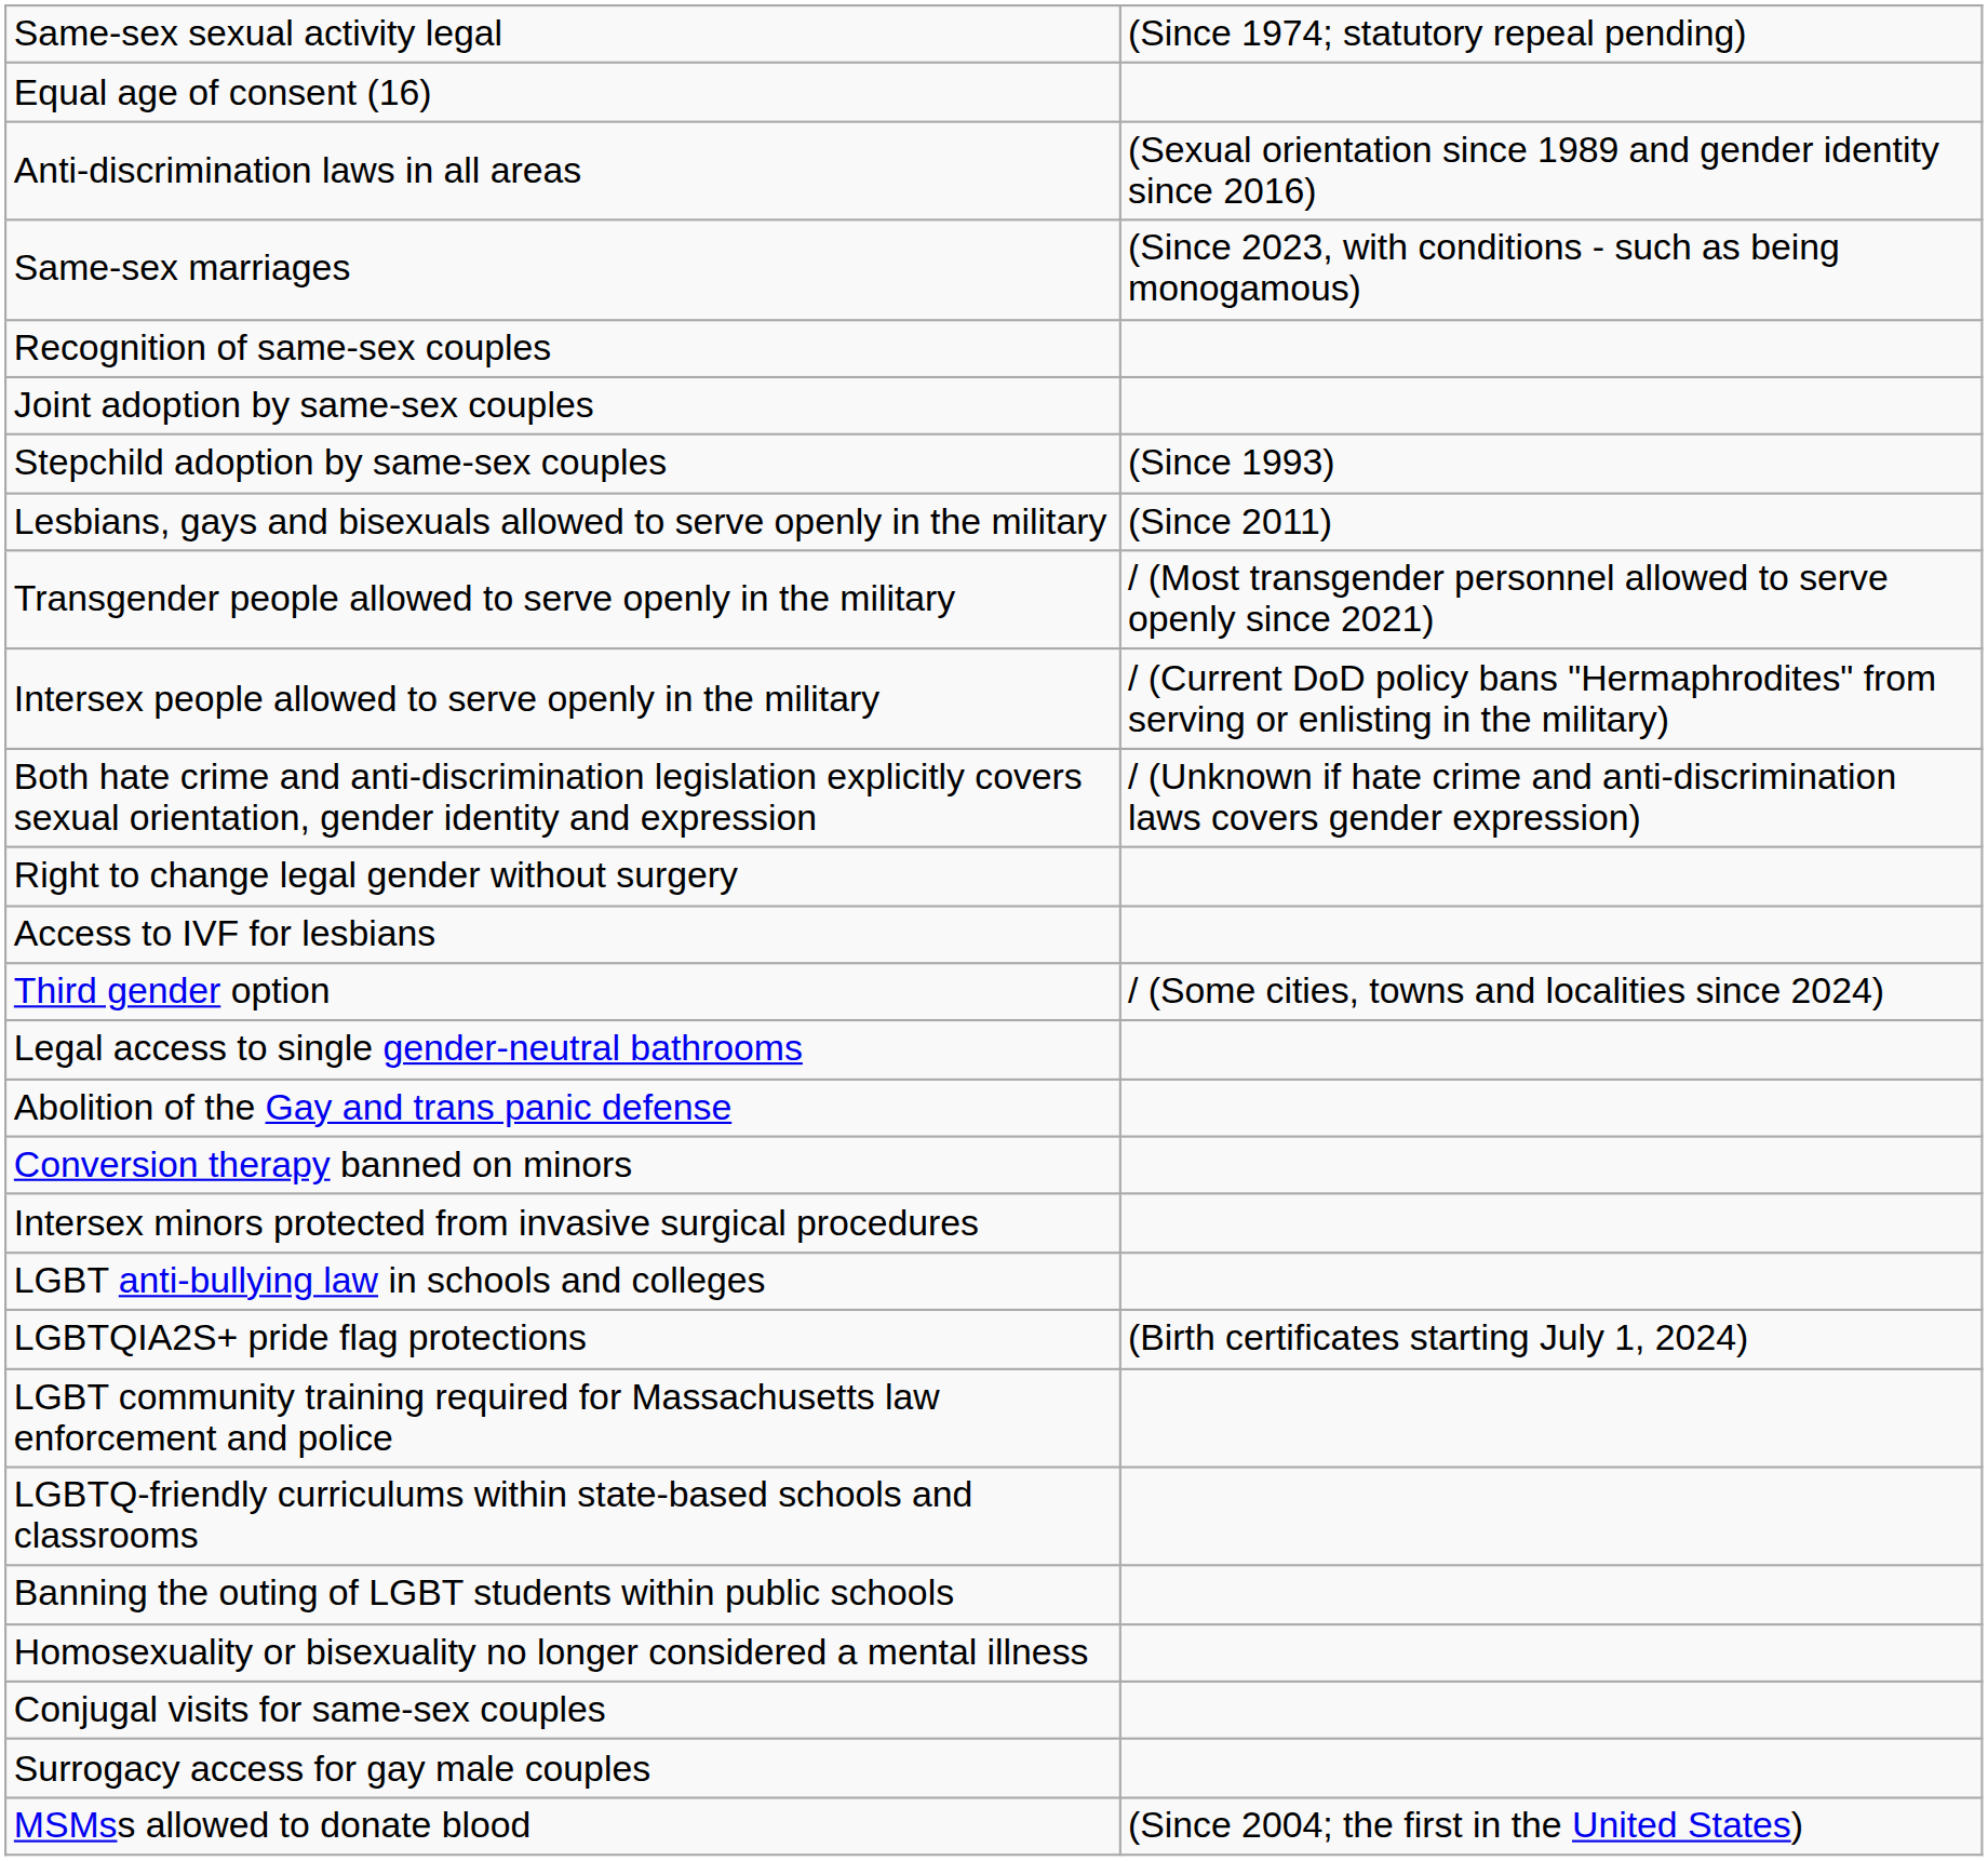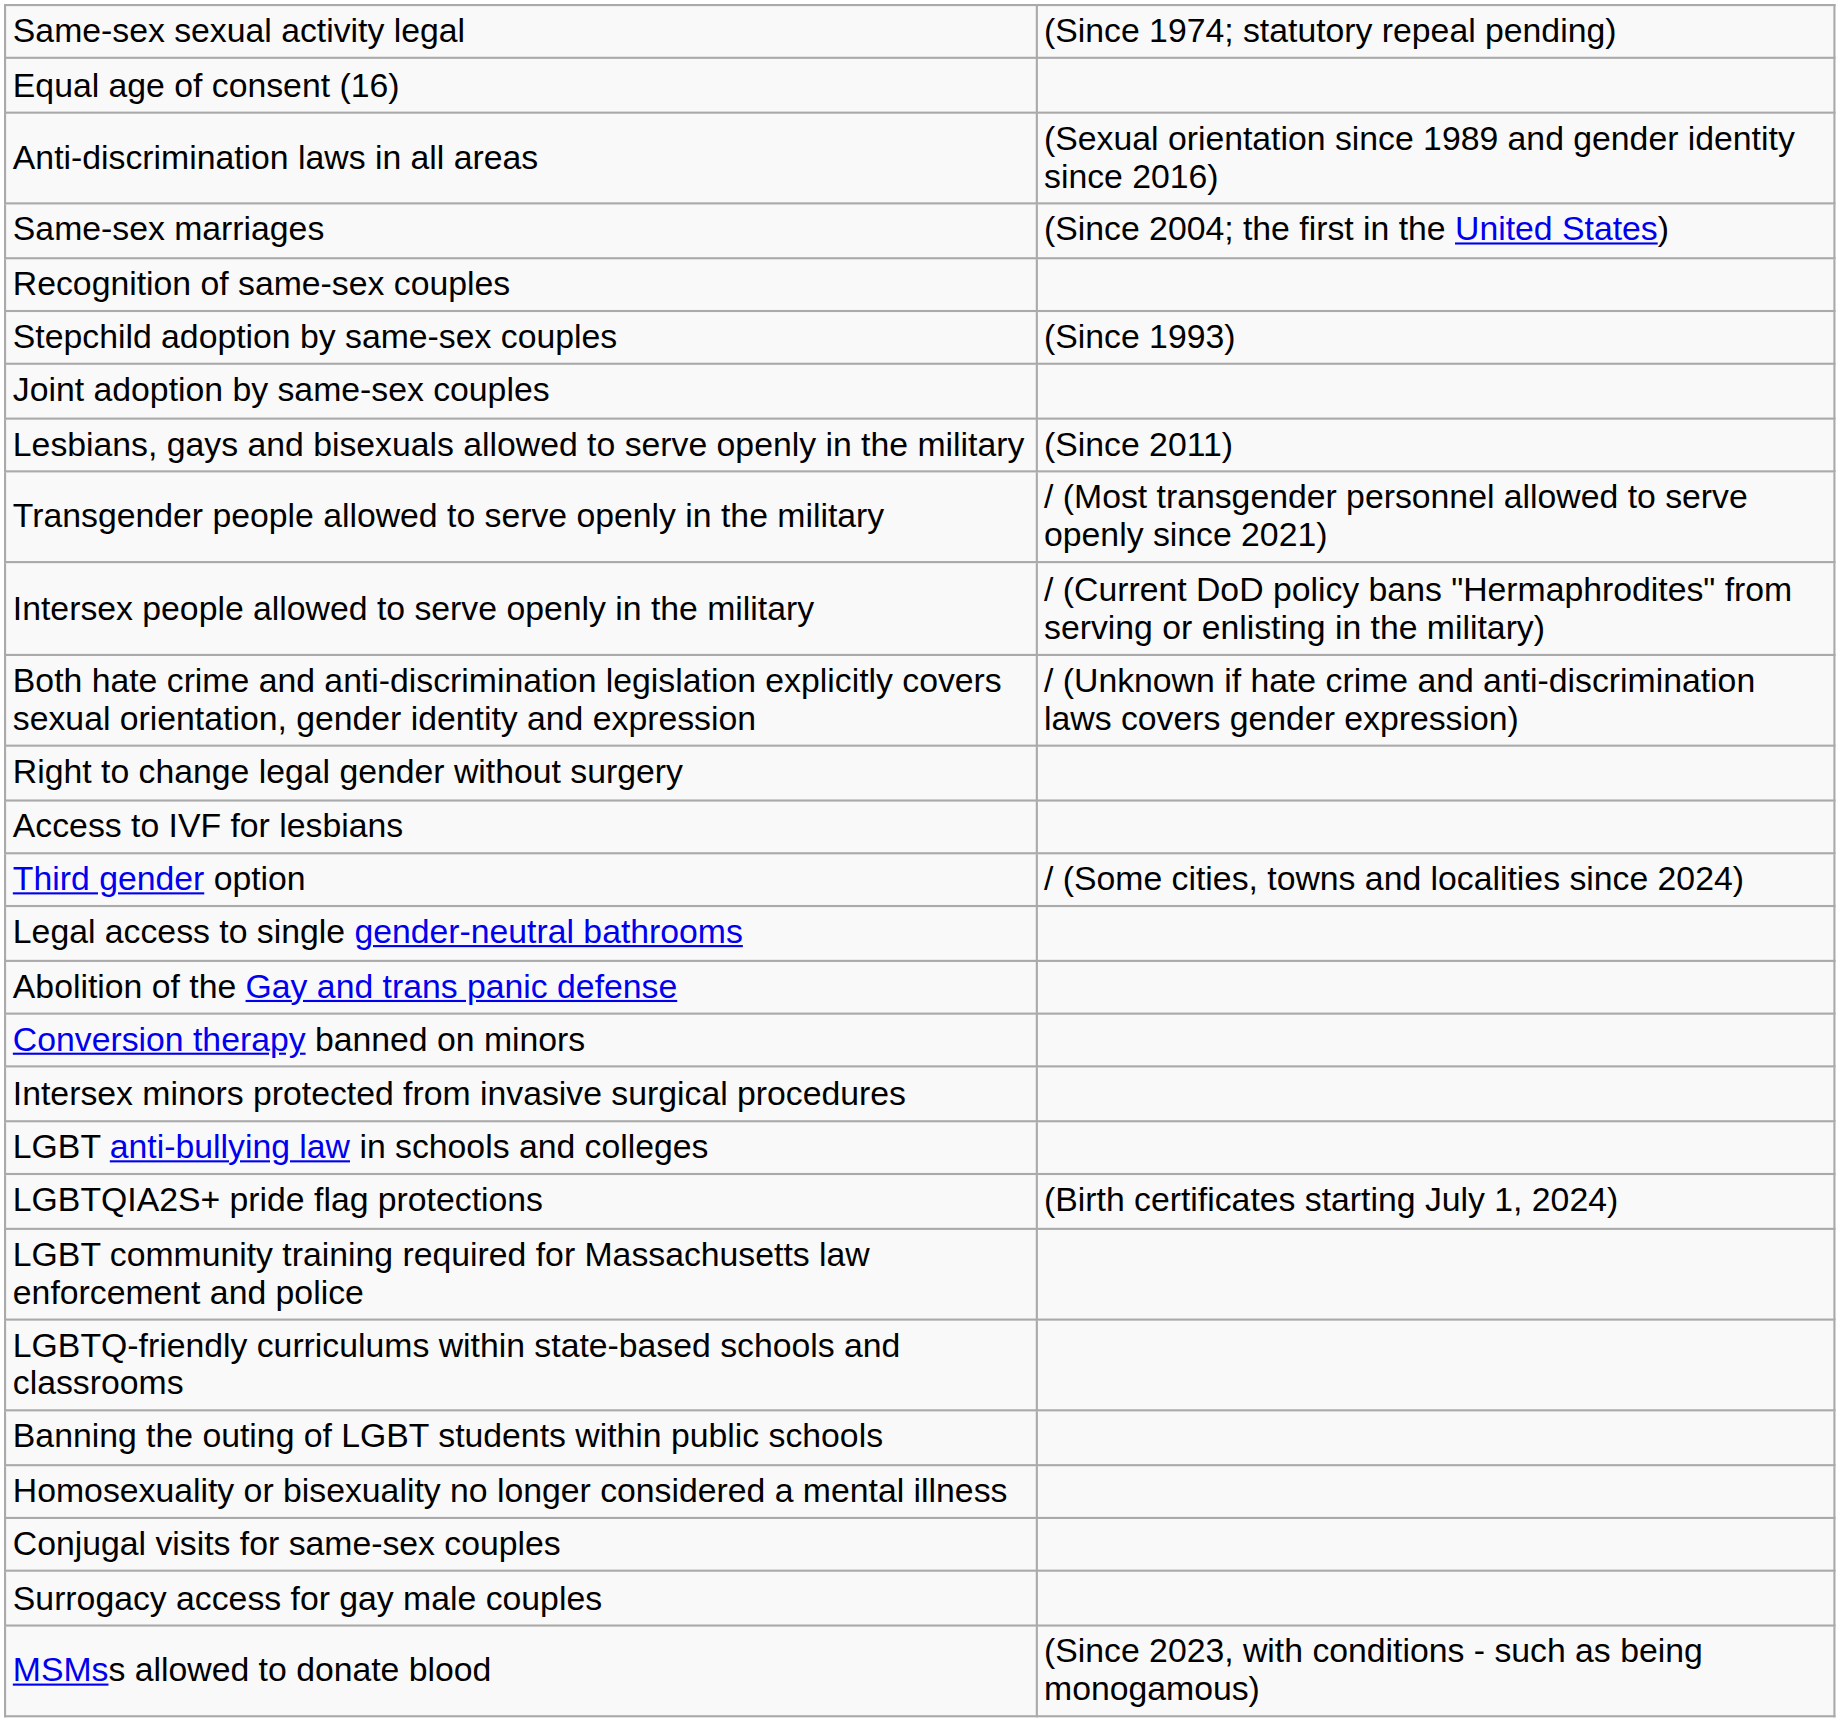Same-sex marriages | column 2: (Since 2023, with conditions - such as being monogamous) -> (Since 2004; the first in the United States)
rows swapped: Stepchild adoption by same-sex couples <-> Joint adoption by same-sex couples
MSMss allowed to donate blood | column 2: (Since 2004; the first in the United States) -> (Since 2023, with conditions - such as being monogamous)
